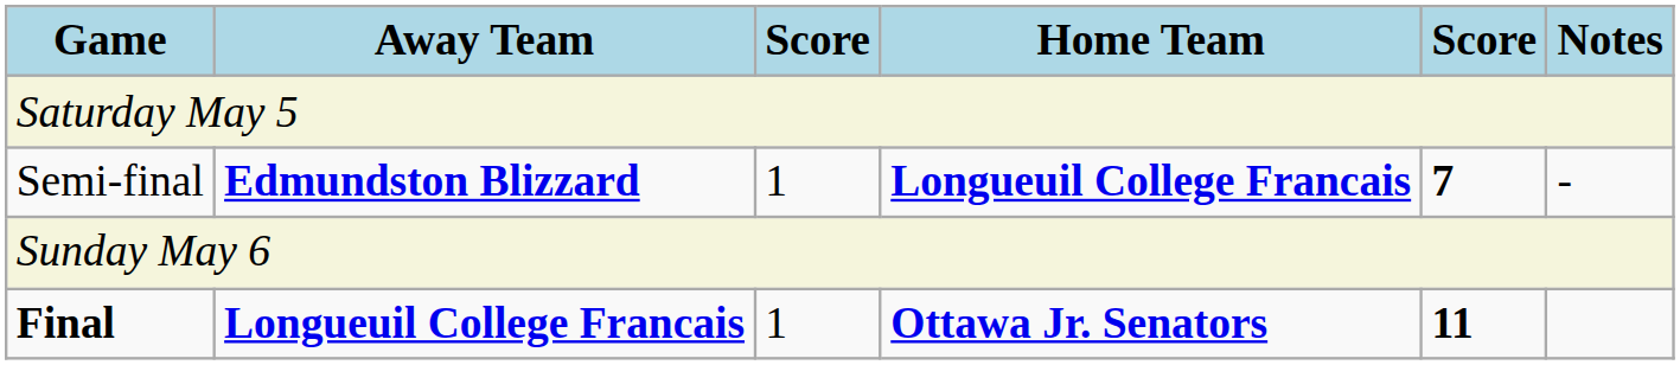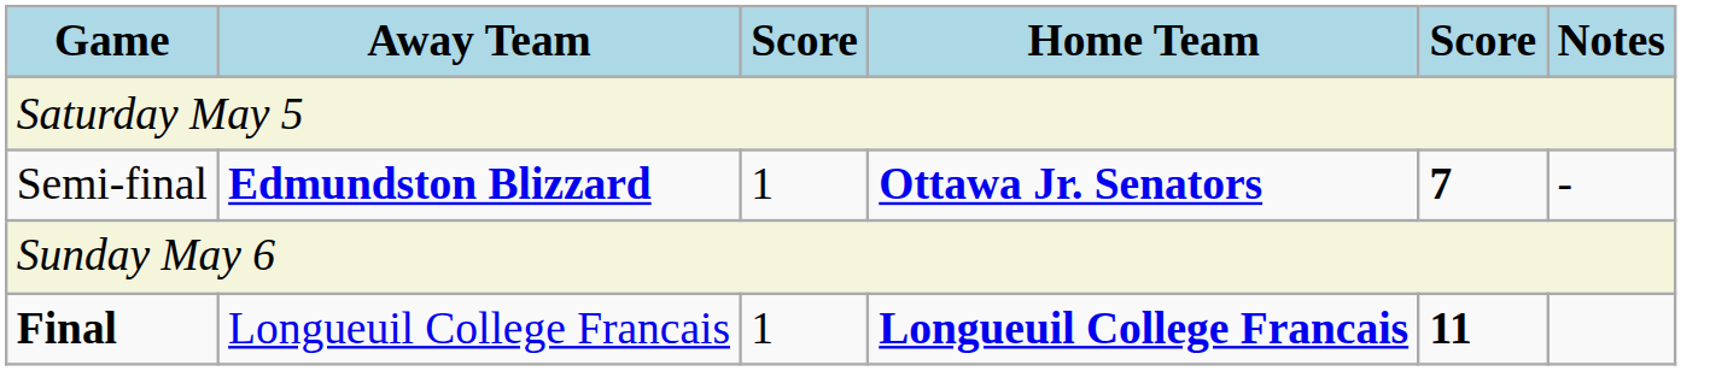Semi-final | Home Team: Longueuil College Francais -> Ottawa Jr. Senators
Final | Away Team: bold -> normal
Final | Home Team: Ottawa Jr. Senators -> Longueuil College Francais
